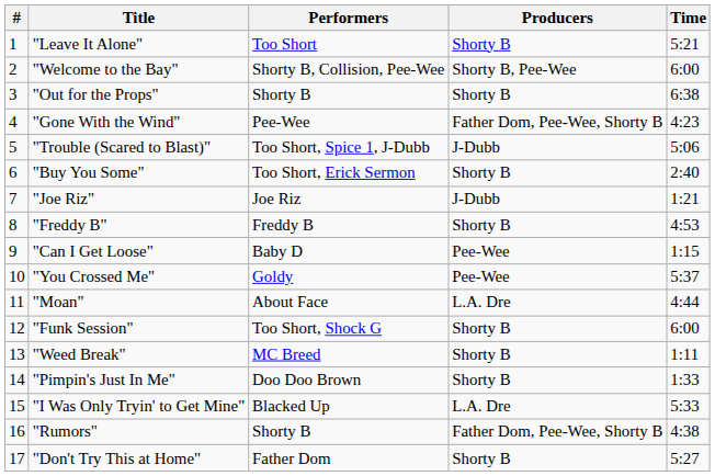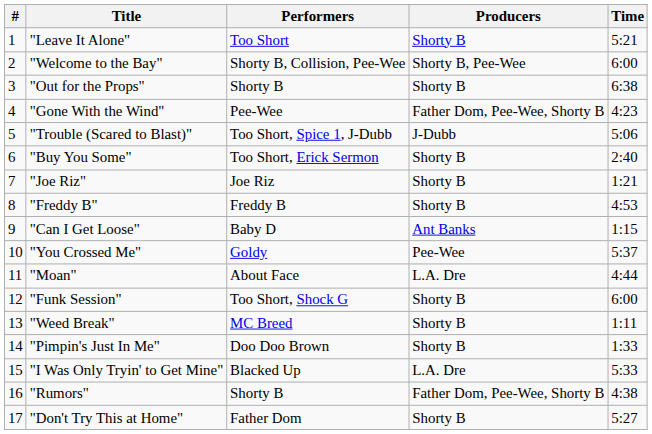"Joe Riz" | Producers: J-Dubb -> Shorty B
"Can I Get Loose" | Producers: Pee-Wee -> Ant Banks
